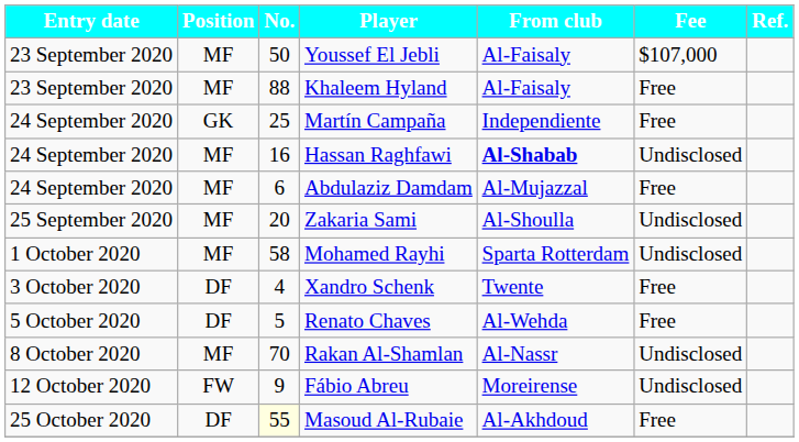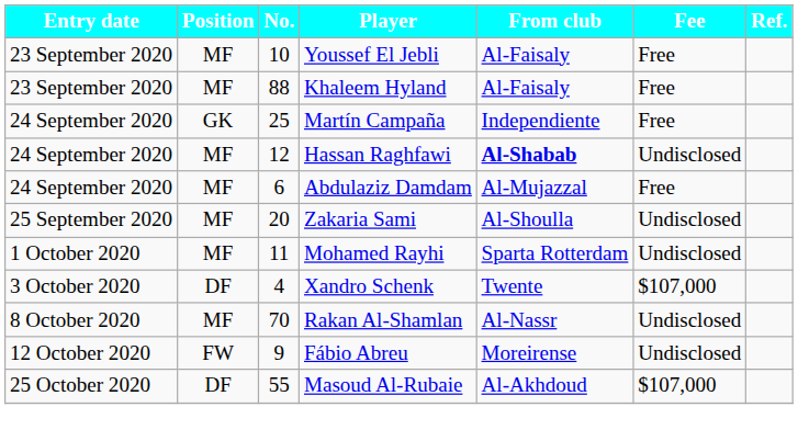Youssef El Jebli | No.: 50 -> 10
Youssef El Jebli | Fee: $107,000 -> Free
Hassan Raghfawi | No.: 16 -> 12
Mohamed Rayhi | No.: 58 -> 11
Xandro Schenk | Fee: Free -> $107,000
- row: 5 October 2020 | DF | 5 | Renato Chaves | Al-Wehda | Free
Masoud Al-Rubaie | No.: lightyellow background -> no background
Masoud Al-Rubaie | Fee: Free -> $107,000
